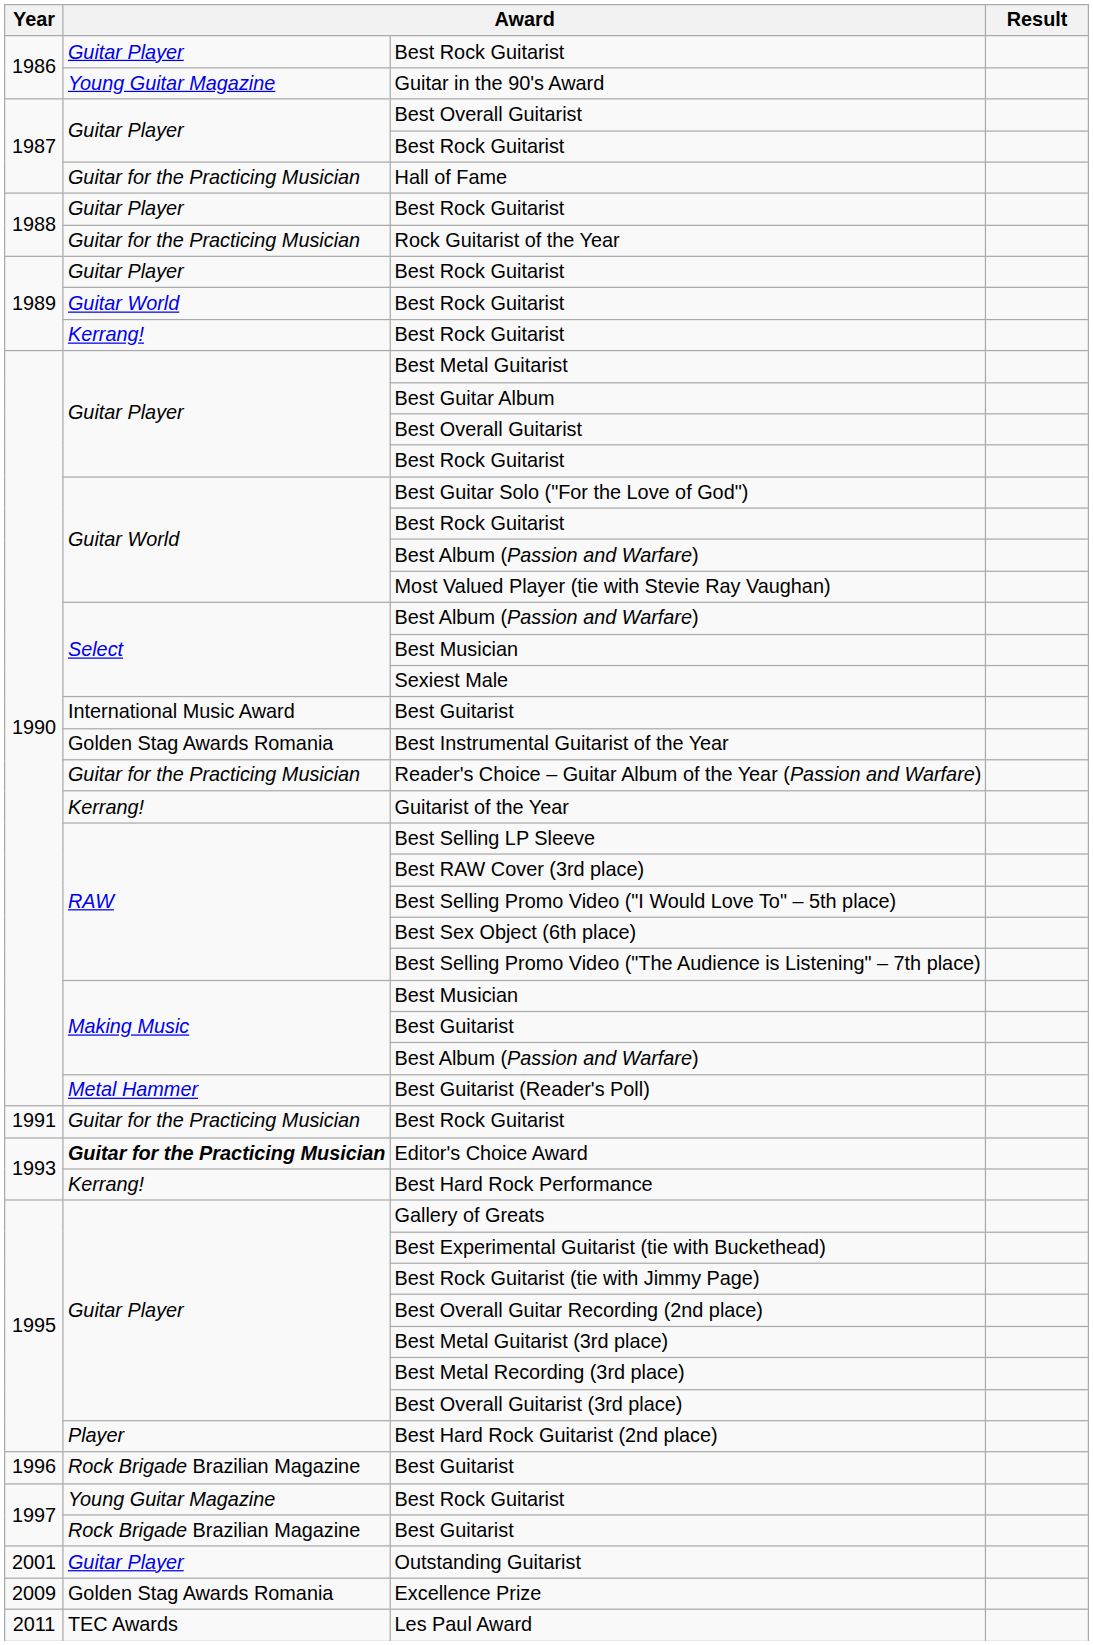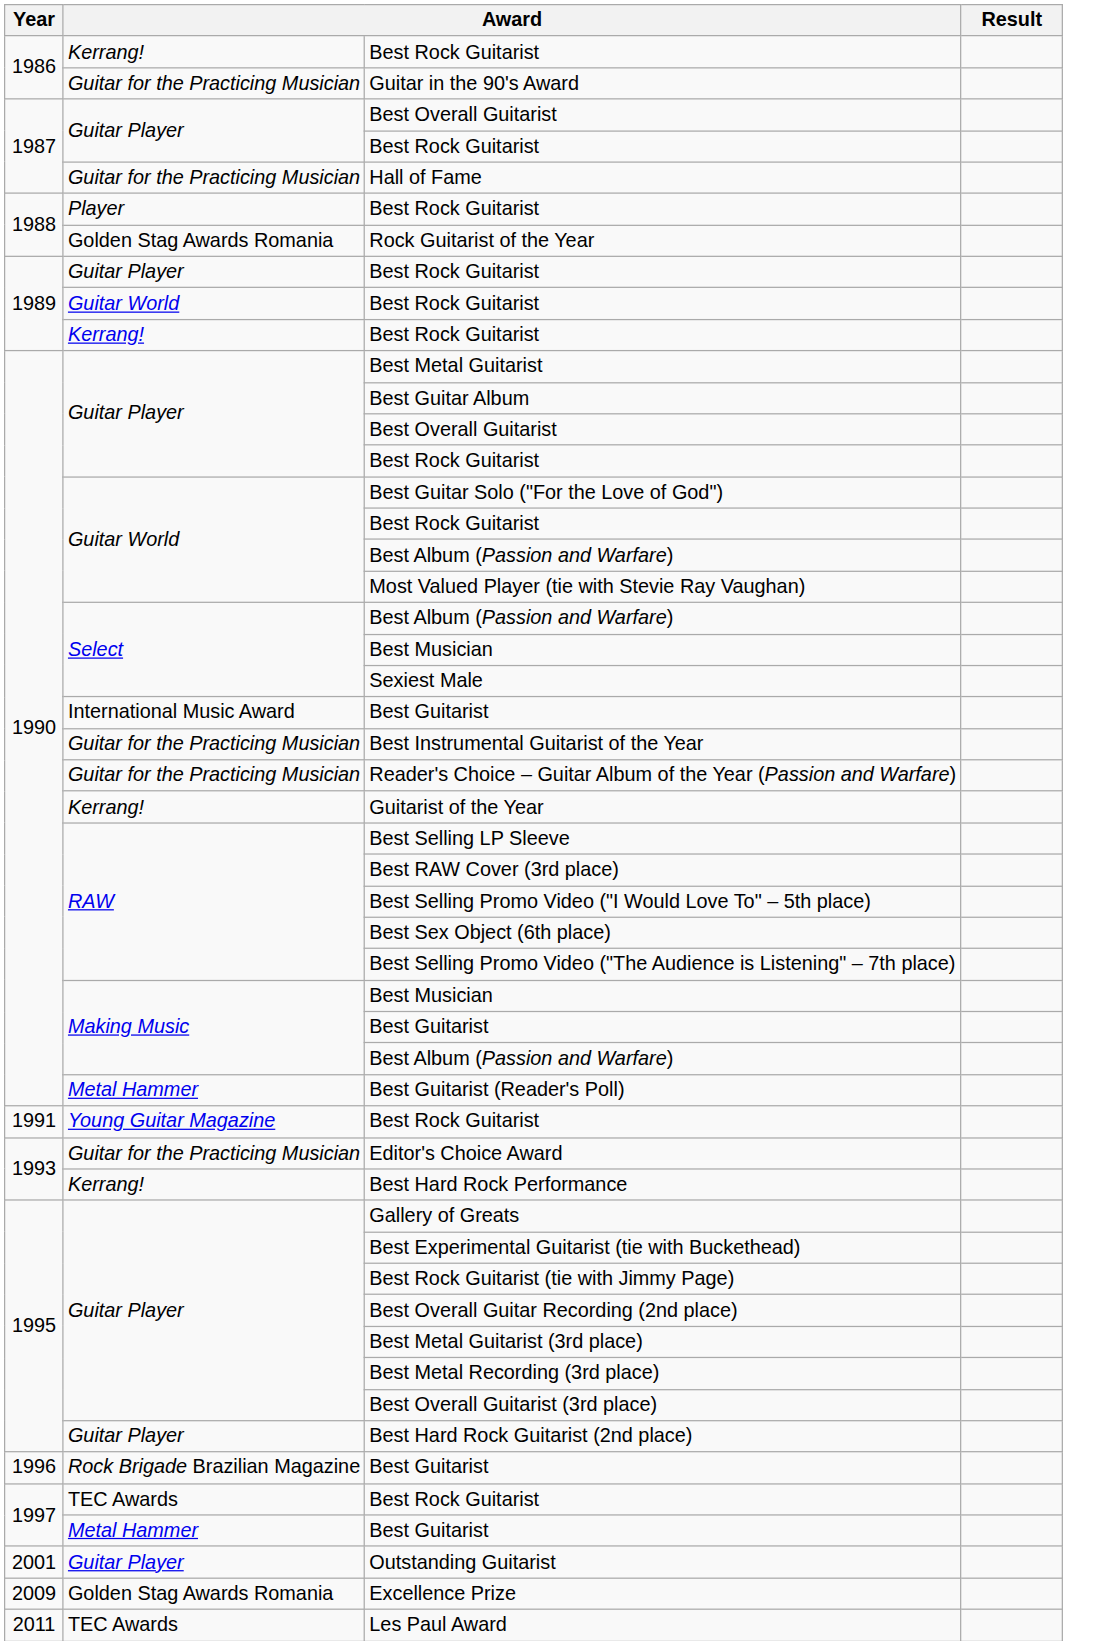1986 / Best Rock Guitarist | column 2: Guitar Player -> Kerrang!
Guitar in the 90's Award | column 2: Young Guitar Magazine -> Guitar for the Practicing Musician
1988 / Best Rock Guitarist | column 2: Guitar Player -> Player
Rock Guitarist of the Year | column 2: Guitar for the Practicing Musician -> Golden Stag Awards Romania
Best Instrumental Guitarist of the Year | column 2: Golden Stag Awards Romania -> Guitar for the Practicing Musician
1991 / Best Rock Guitarist | column 2: Guitar for the Practicing Musician -> Young Guitar Magazine
Editor's Choice Award | column 2: bold -> normal
Best Hard Rock Guitarist (2nd place) | column 2: Player -> Guitar Player
1997 / Best Rock Guitarist | column 2: Young Guitar Magazine -> TEC Awards
1997 / Best Guitarist | column 2: Rock Brigade Brazilian Magazine -> Metal Hammer
